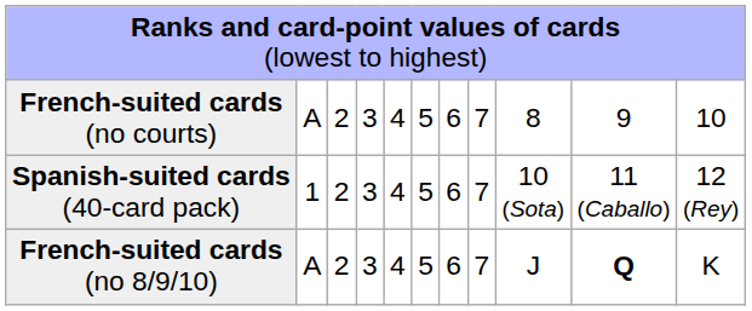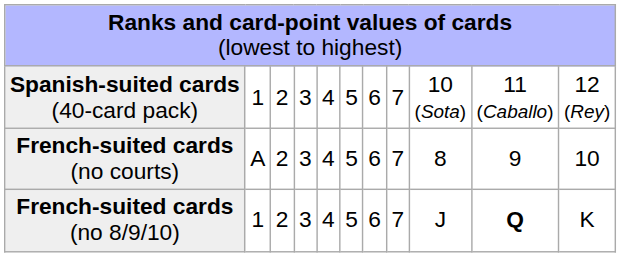rows swapped: Spanish-suited cards (40-card pack) <-> French-suited cards (no courts)
French-suited cards (no 8/9/10) | column 2: A -> 1
